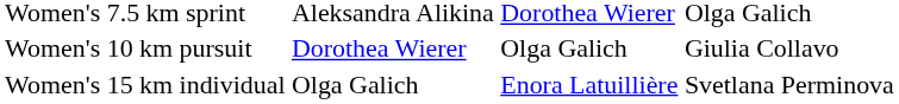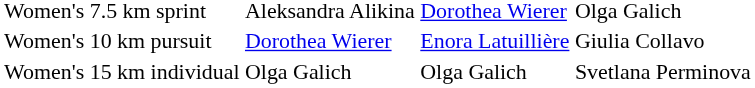Women's 10 km pursuit | column 3: Olga Galich -> Enora Latuillière
Women's 15 km individual | column 3: Enora Latuillière -> Olga Galich
